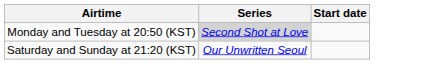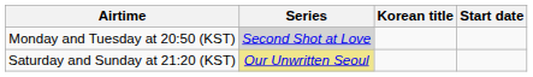+ column: Korean title
Saturday and Sunday at 21:20 (KST) | Series: no background -> khaki background
